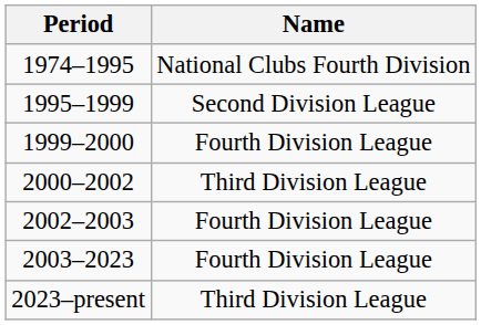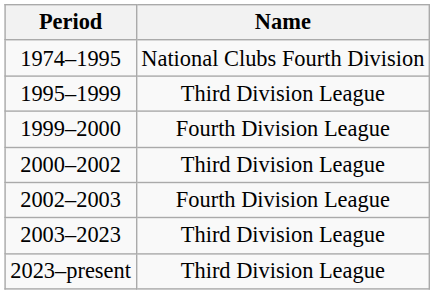1995–1999 | Name: Second Division League -> Third Division League
2003–2023 | Name: Fourth Division League -> Third Division League
